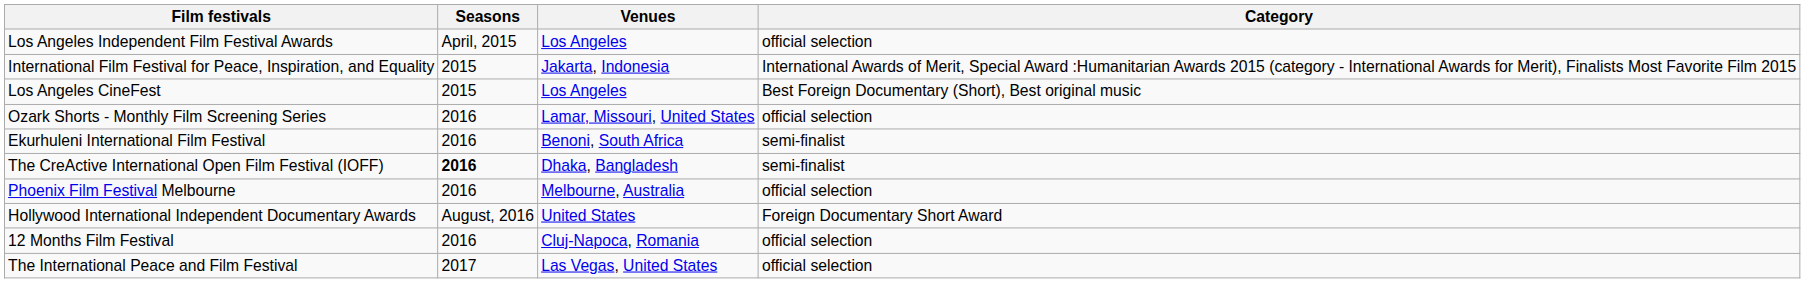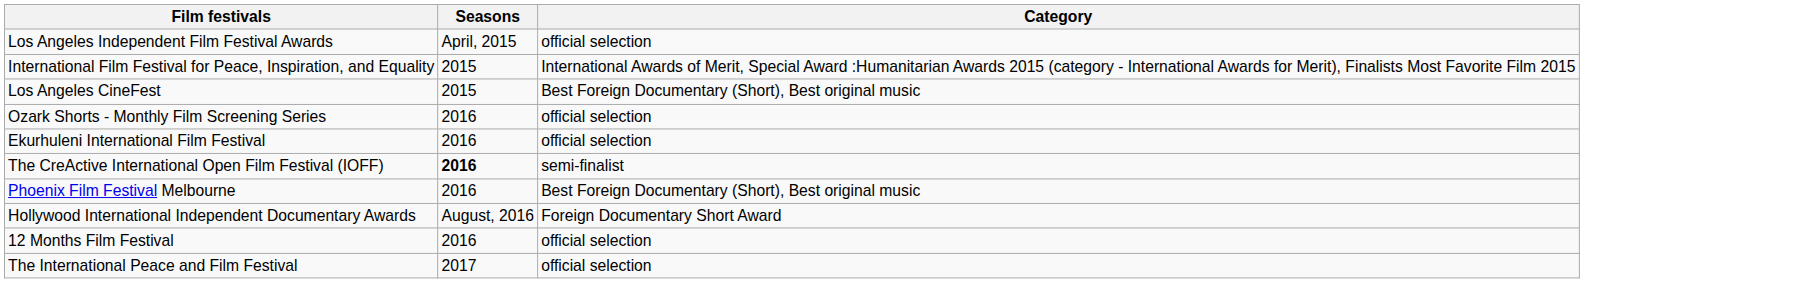- column: Venues | Los Angeles | Jakarta, Indonesia | Los Angeles | Lamar, Missouri, United States | Benoni, South Africa | Dhaka, Bangladesh | Melbourne, Australia | United States | Cluj-Napoca, Romania | Las Vegas, United States
Ekurhuleni International Film Festival | Category: semi-finalist -> official selection
Phoenix Film Festival Melbourne | Category: official selection -> Best Foreign Documentary (Short), Best original music
